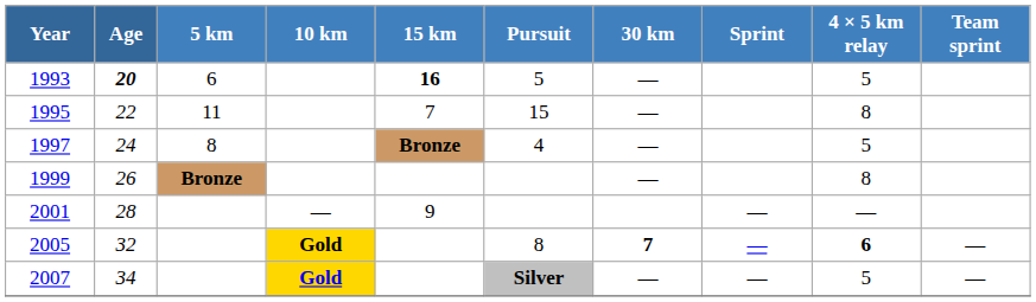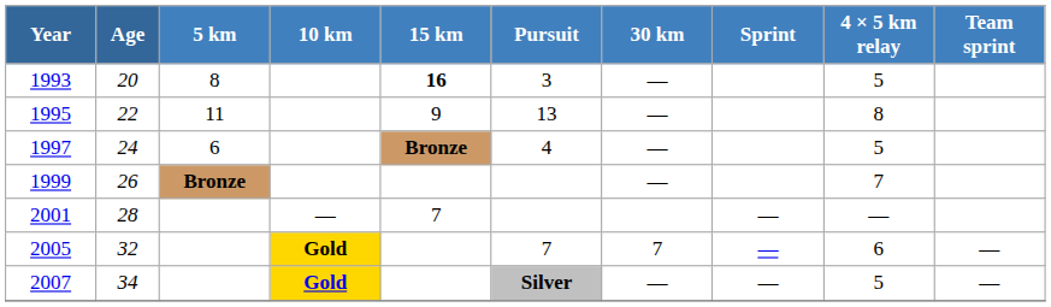1993 | Age: bold -> normal
1993 | 5 km: 6 -> 8
1993 | Pursuit: 5 -> 3
1995 | 15 km: 7 -> 9
1995 | Pursuit: 15 -> 13
1997 | 5 km: 8 -> 6
1999 | 4 × 5 km relay: 8 -> 7
2001 | 15 km: 9 -> 7
2005 | Pursuit: 8 -> 7
2005 | 30 km: bold -> normal
2005 | 4 × 5 km relay: bold -> normal
